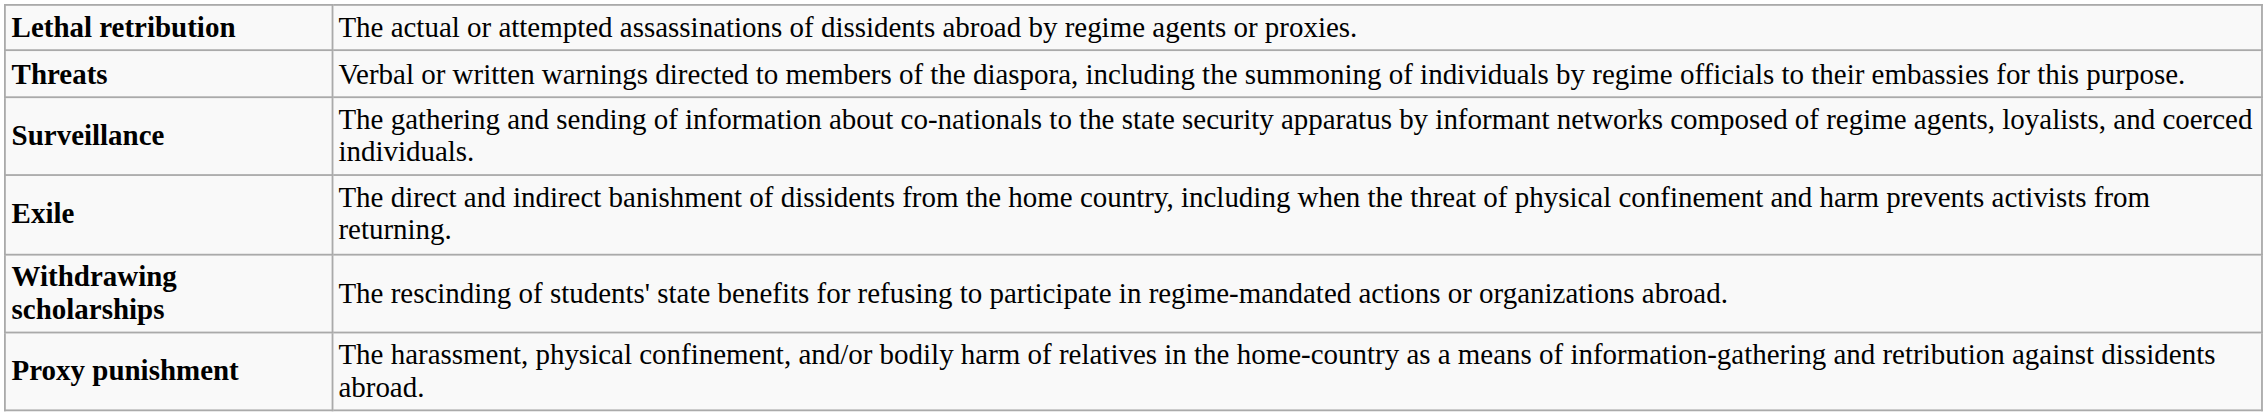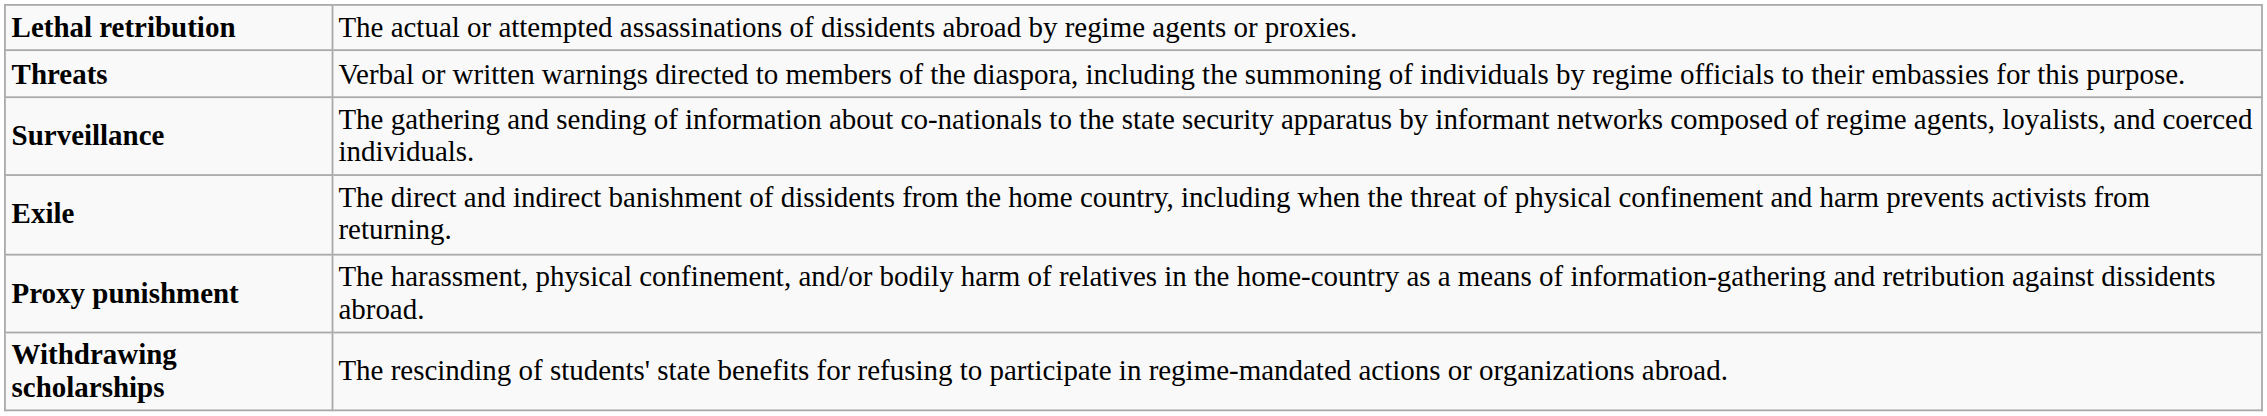rows swapped: Withdrawing scholarships <-> Proxy punishment
